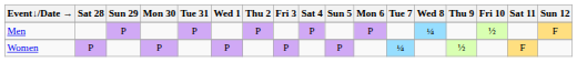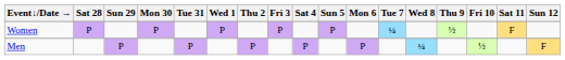rows swapped: Men <-> Women
